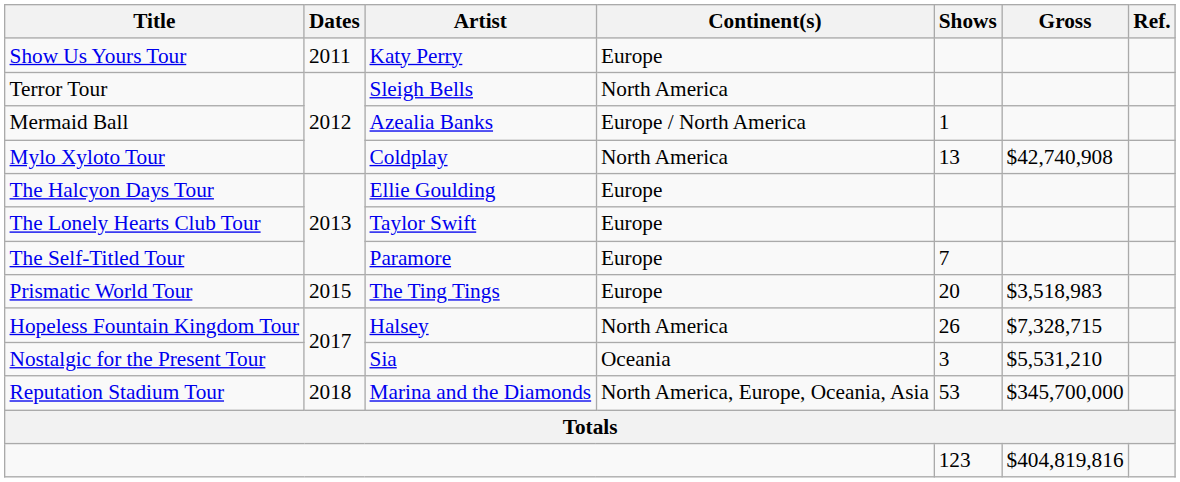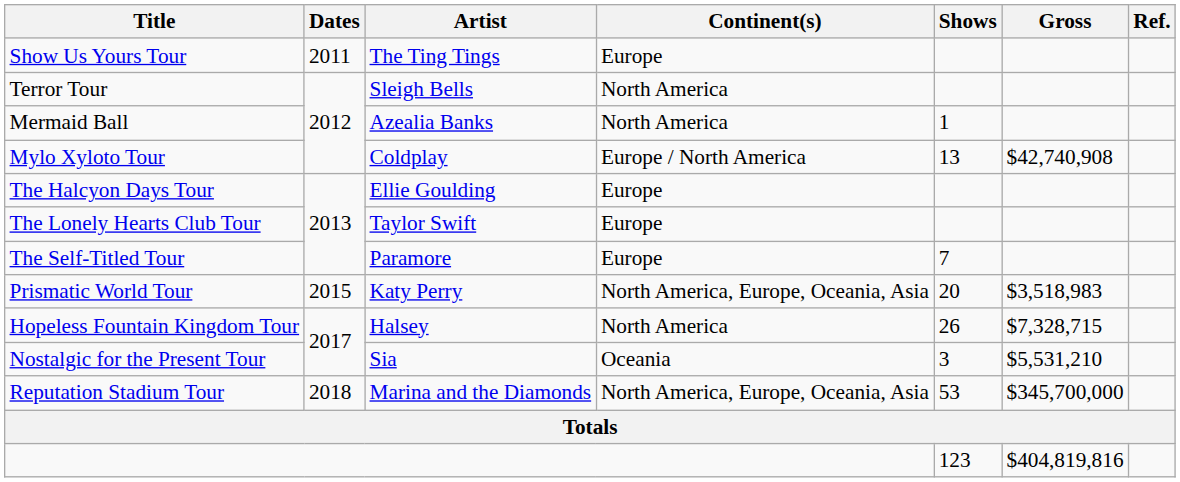Show Us Yours Tour | Artist: Katy Perry -> The Ting Tings
Mermaid Ball | Continent(s): Europe / North America -> North America
Mylo Xyloto Tour | Continent(s): North America -> Europe / North America
Prismatic World Tour | Artist: The Ting Tings -> Katy Perry
Prismatic World Tour | Continent(s): Europe -> North America, Europe, Oceania, Asia
